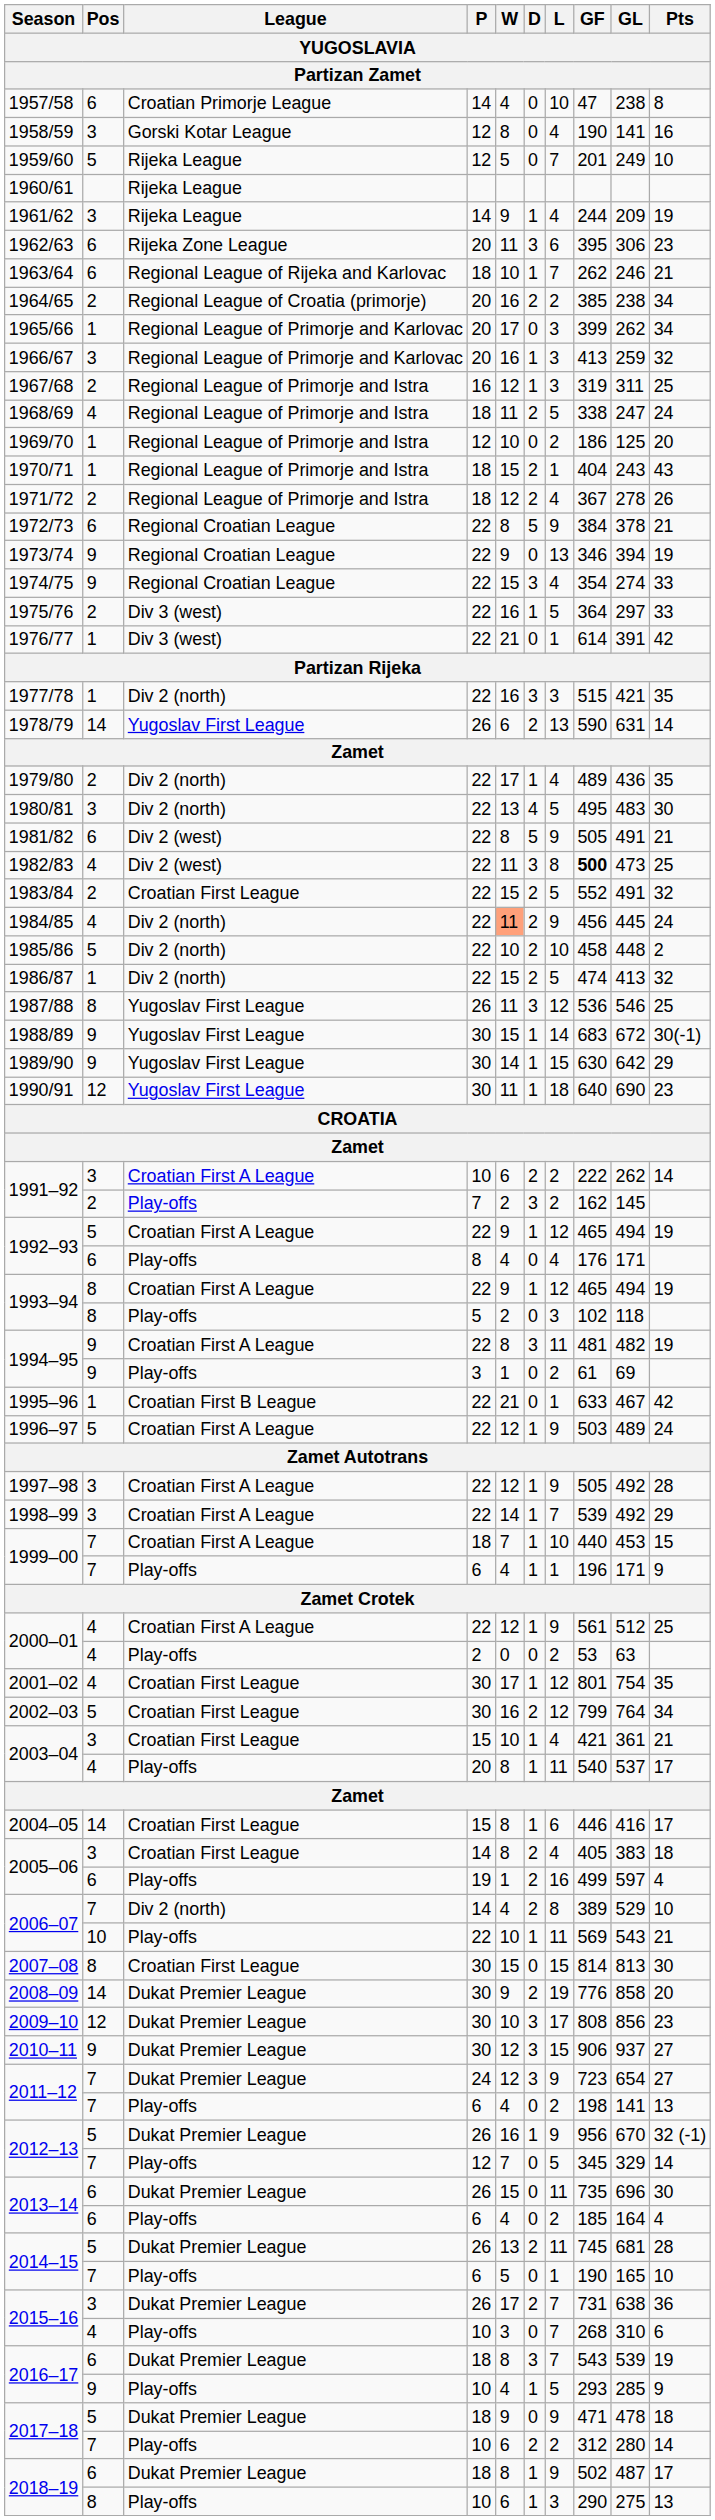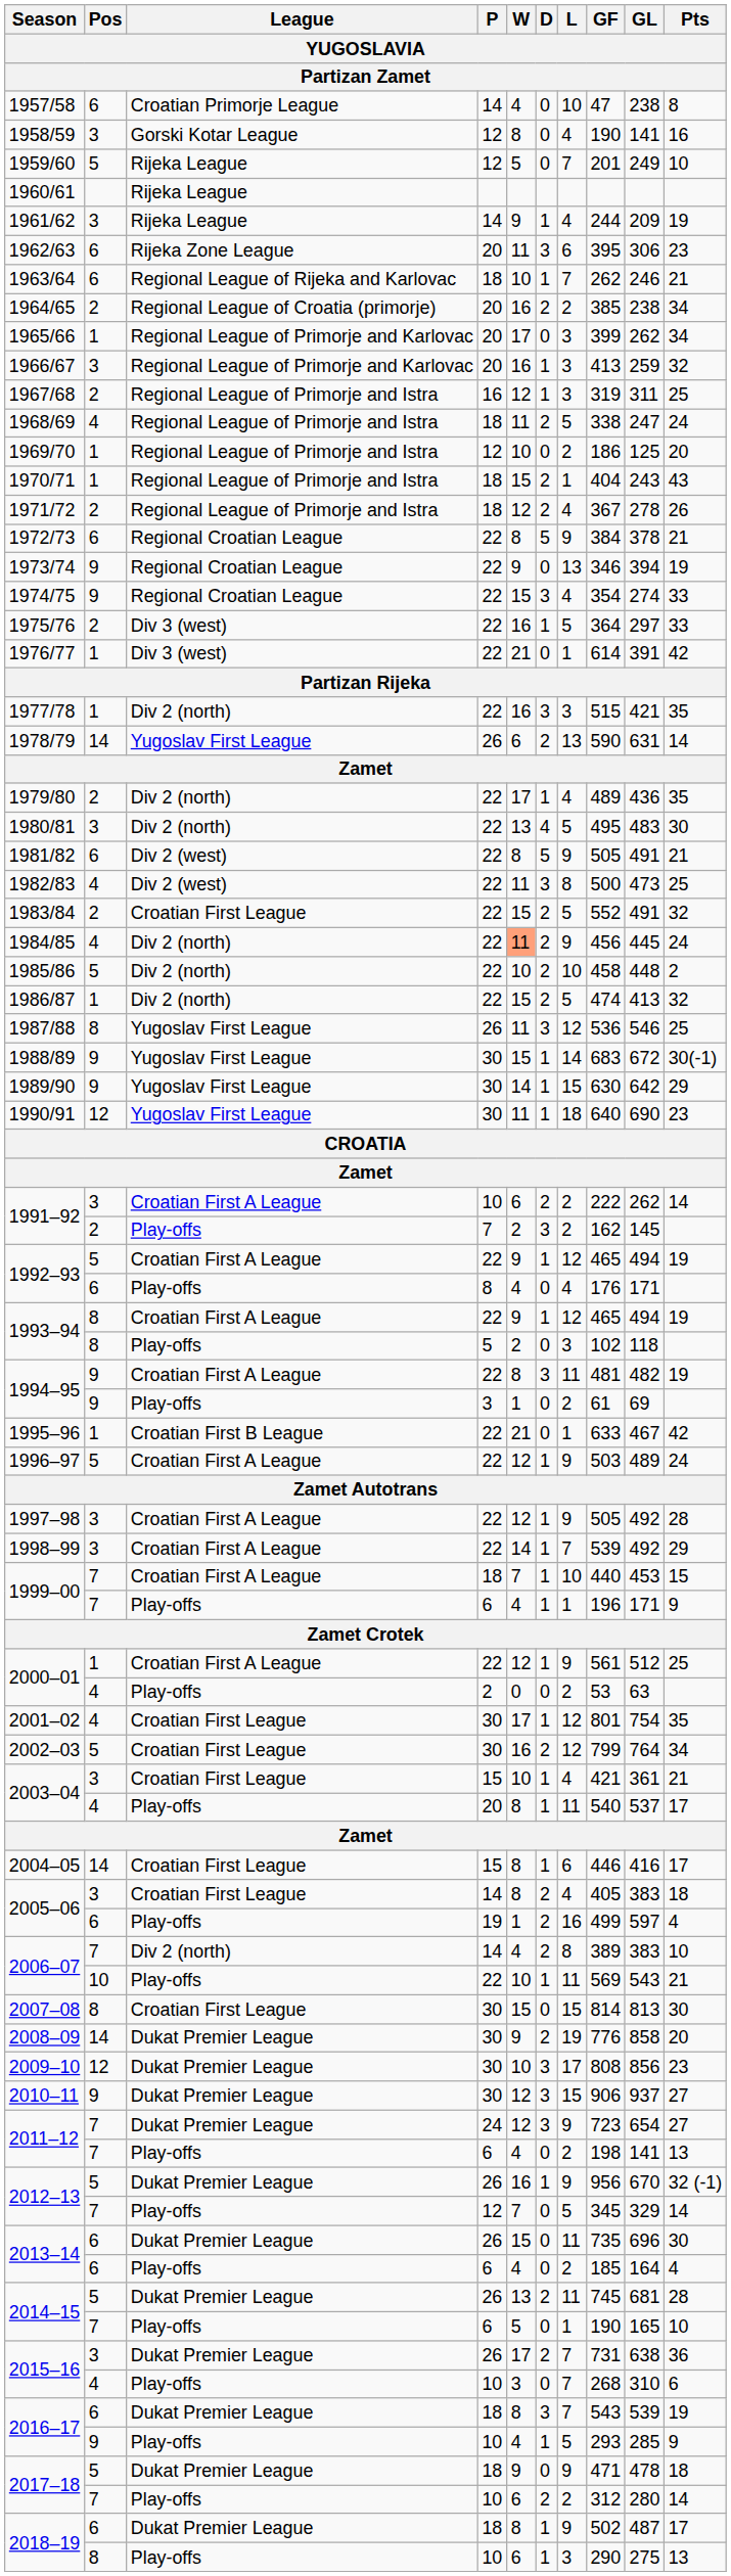1982/83 | GF: bold -> normal
2000–01 / 22 | Pos: 4 -> 1
2006–07 / 14 | GL: 529 -> 383
